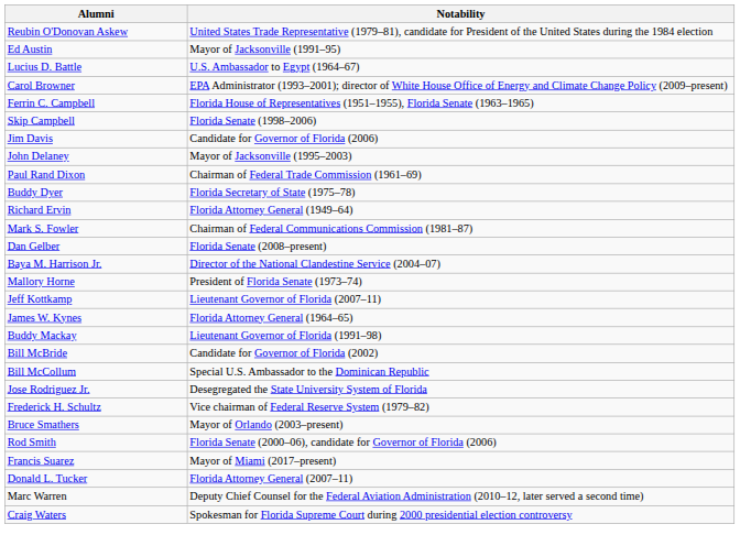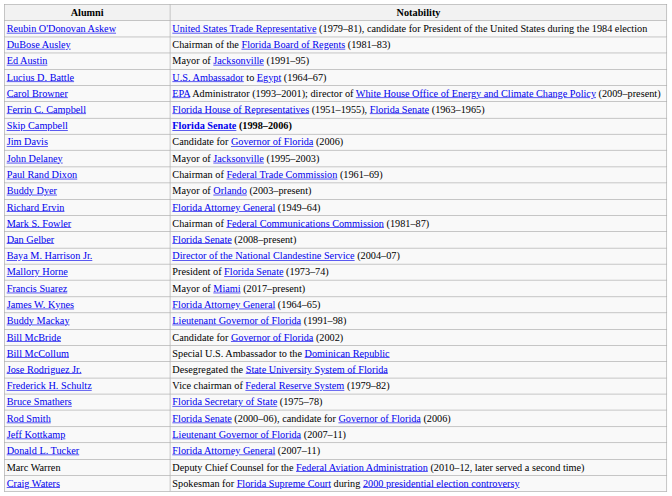+ row: DuBose Ausley | Chairman of the Florida Board of Regents (1981–83)
Skip Campbell | Notability: normal -> bold
Buddy Dyer | Notability: Florida Secretary of State (1975–78) -> Mayor of Orlando (2003–present)
rows swapped: Jeff Kottkamp <-> Francis Suarez
Bruce Smathers | Notability: Mayor of Orlando (2003–present) -> Florida Secretary of State (1975–78)
